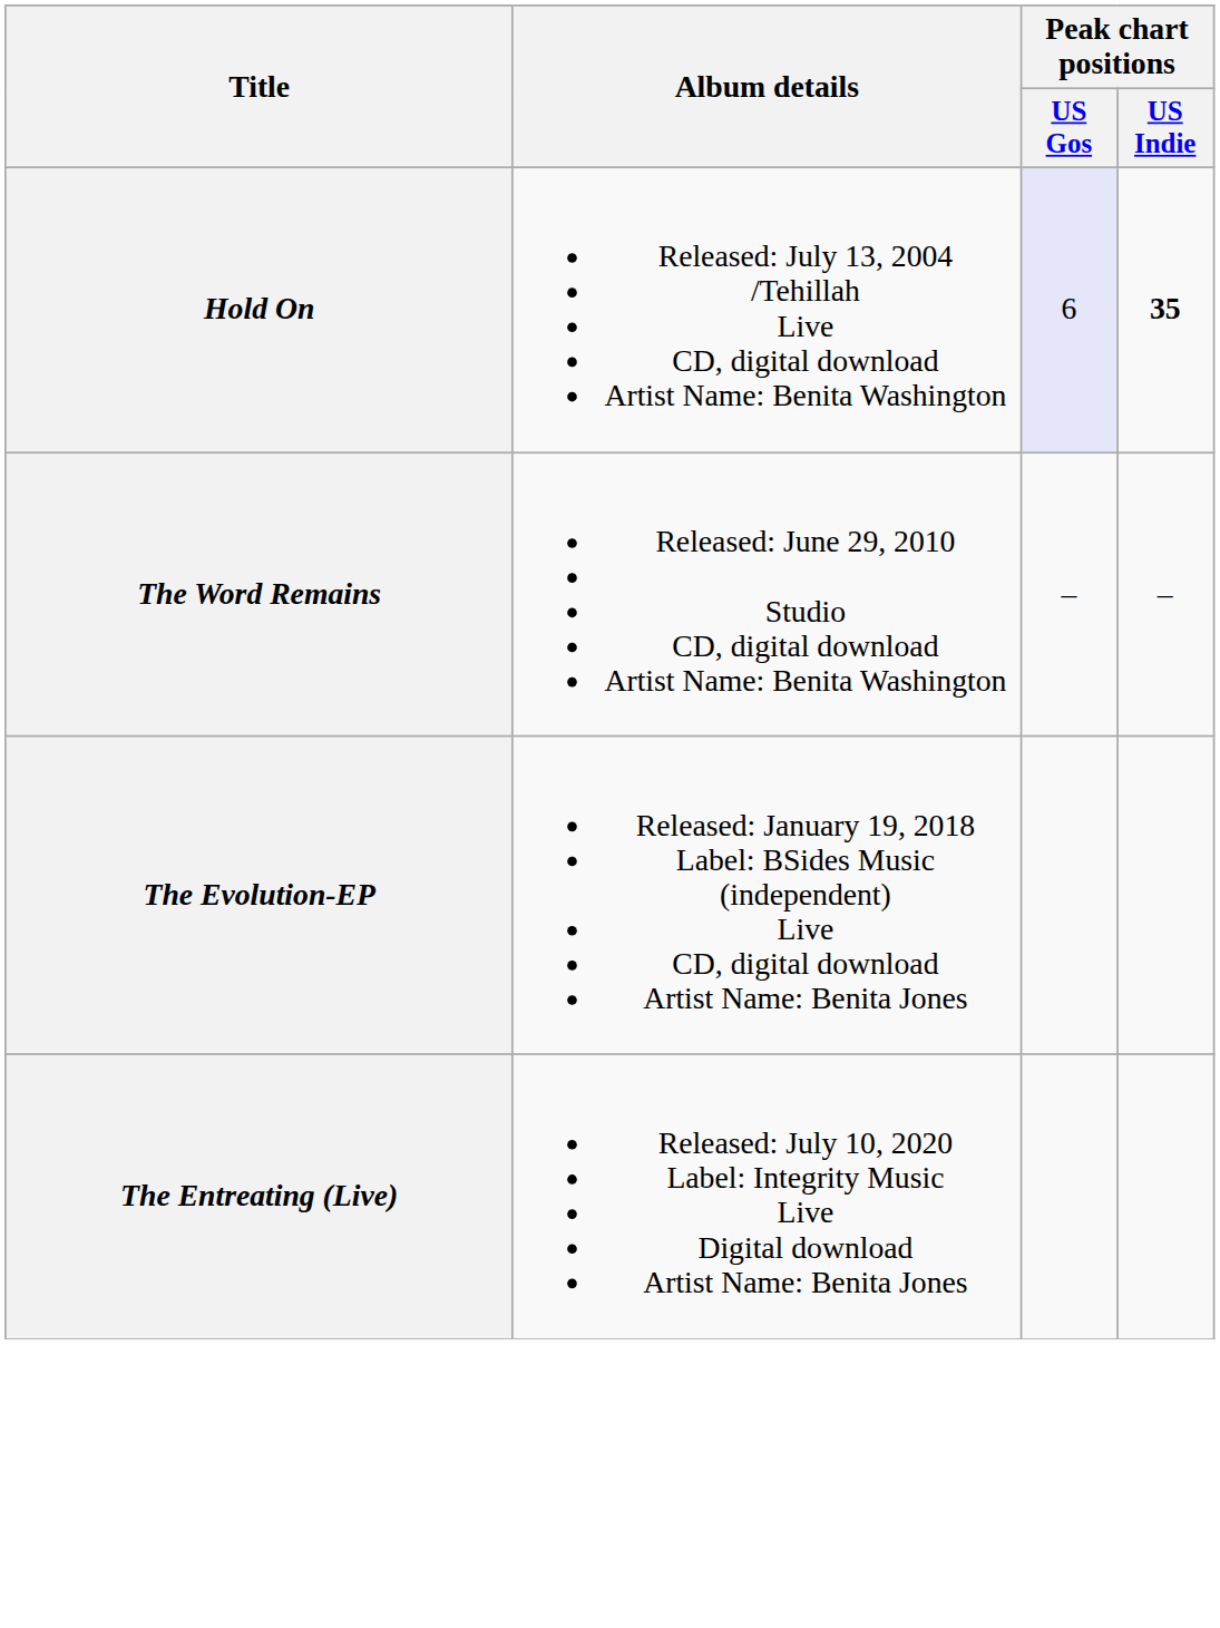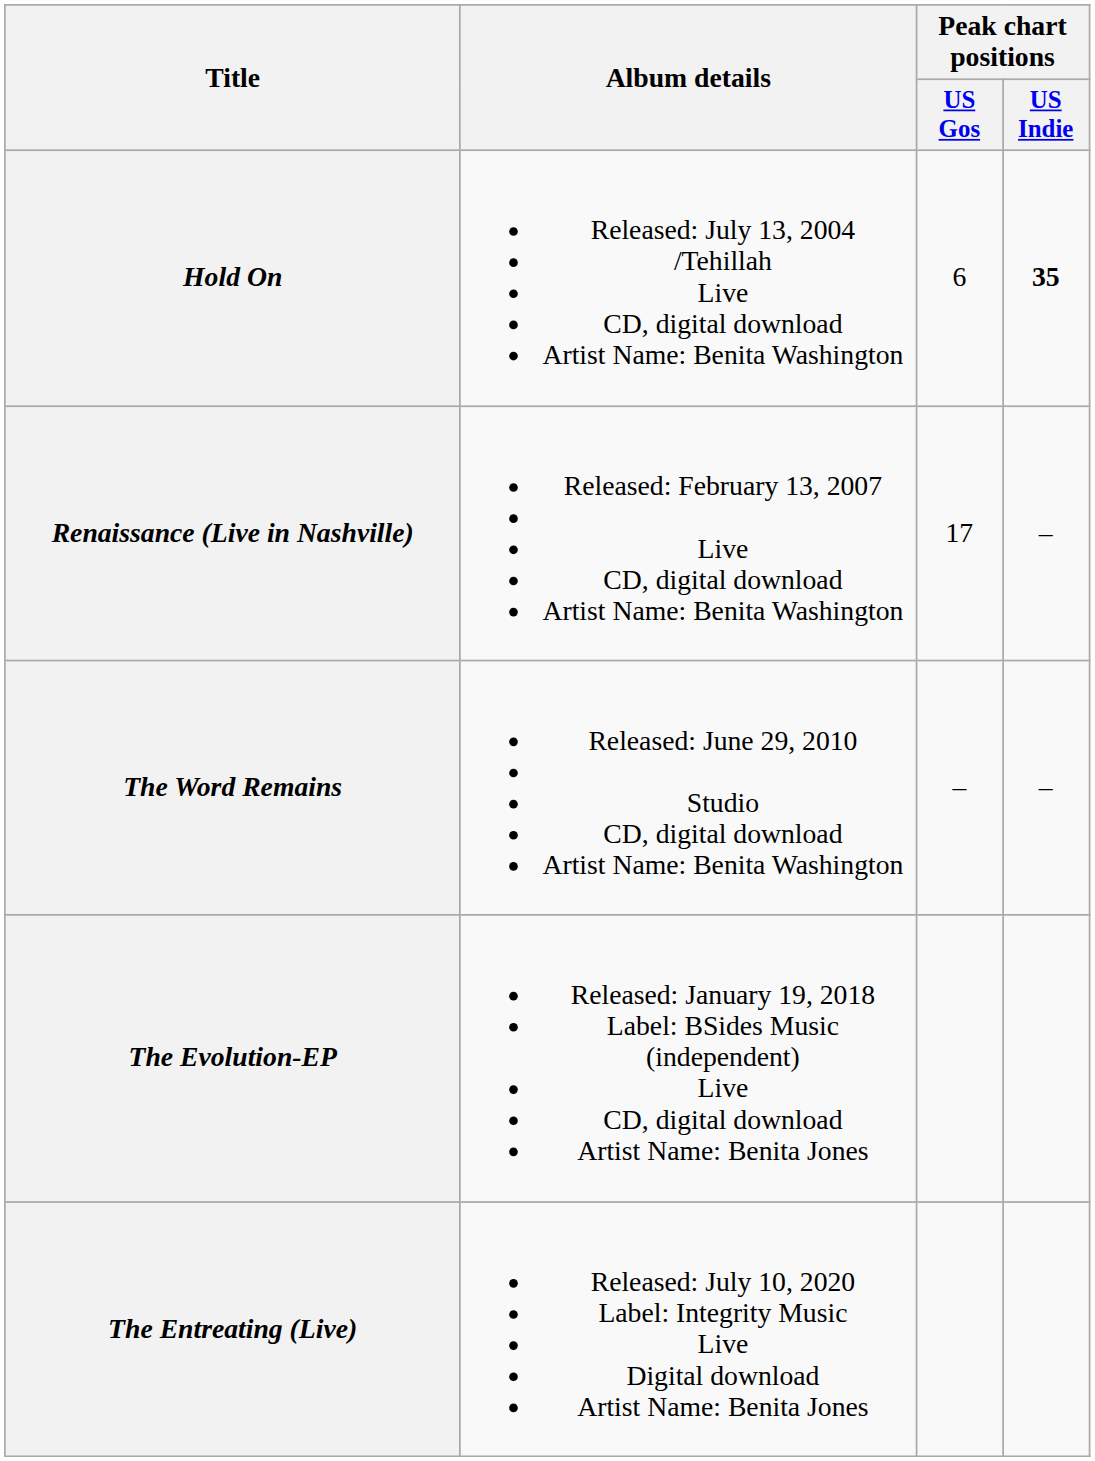Hold On | Peak chart positions / US Gos: lavender background -> no background
+ row: Renaissance (Live in Nashville) | Released: February 13, 2007 Live CD, digital download Artist Name: Benita Washington | 17 | –
